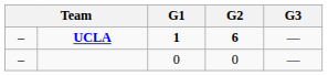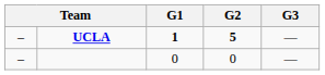UCLA | G2: 6 -> 5
